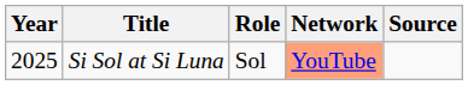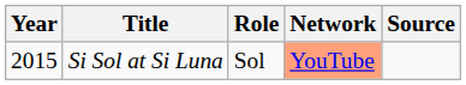Si Sol at Si Luna | Year: 2025 -> 2015
